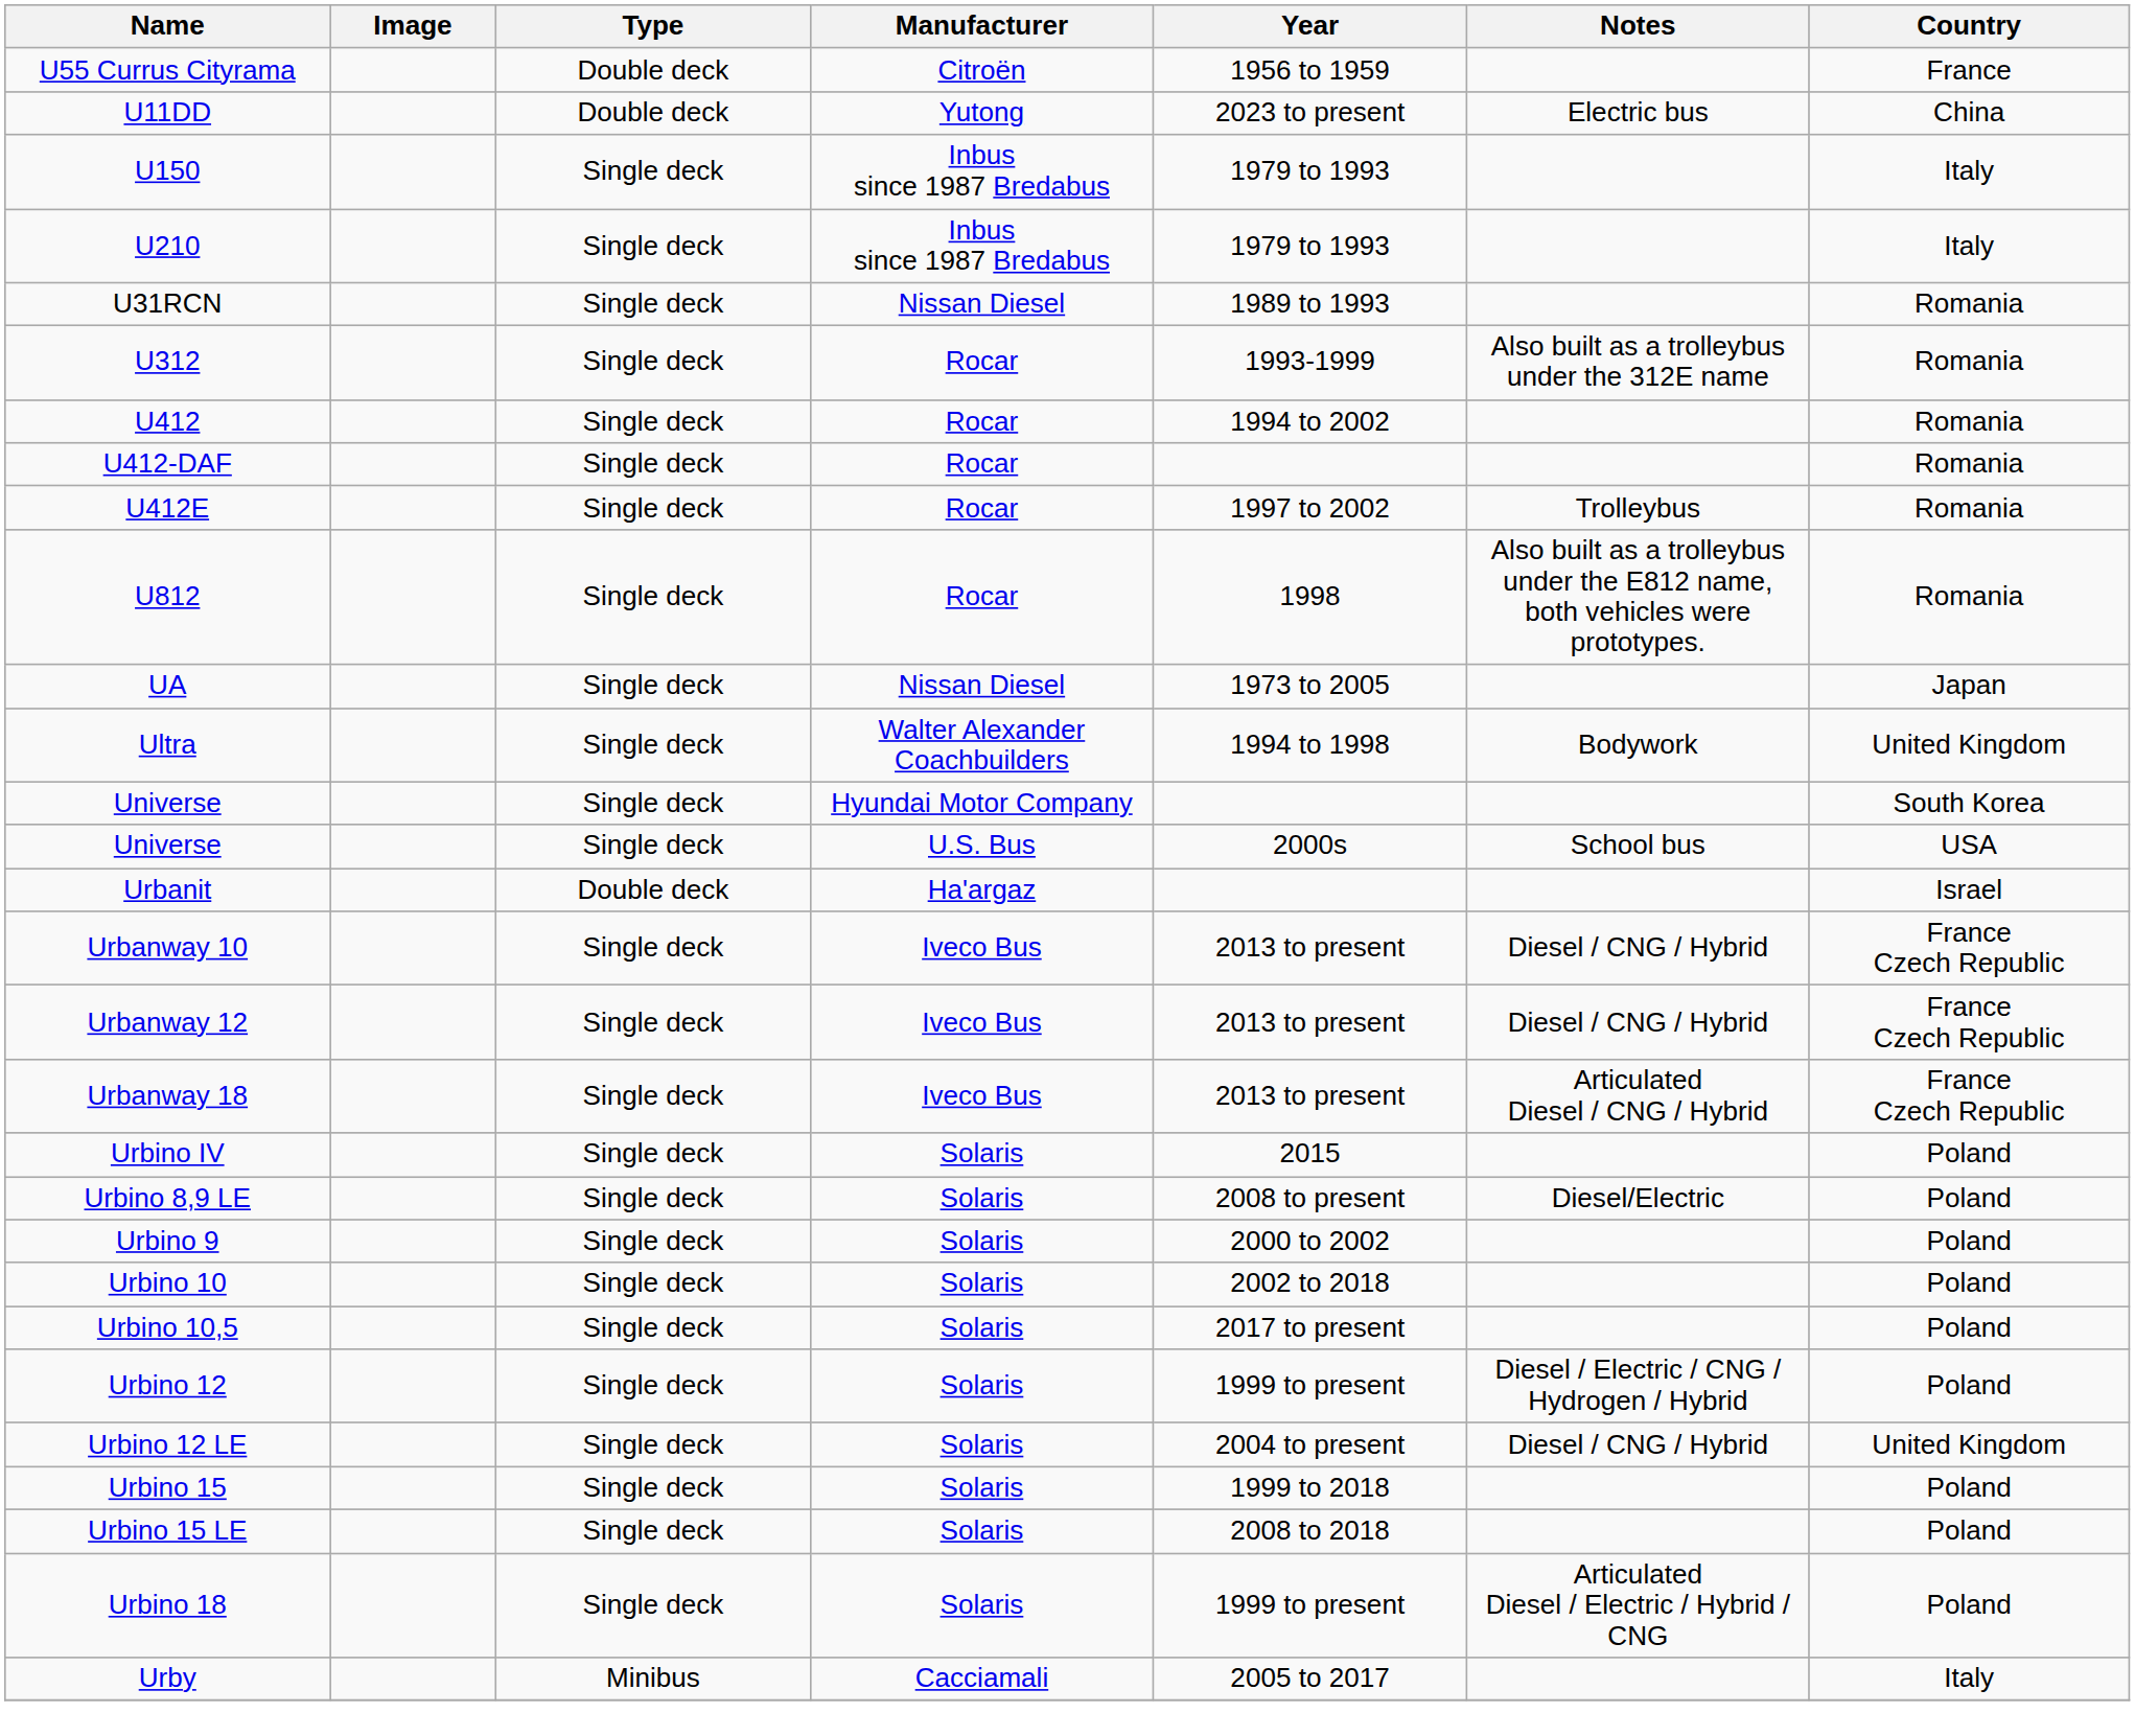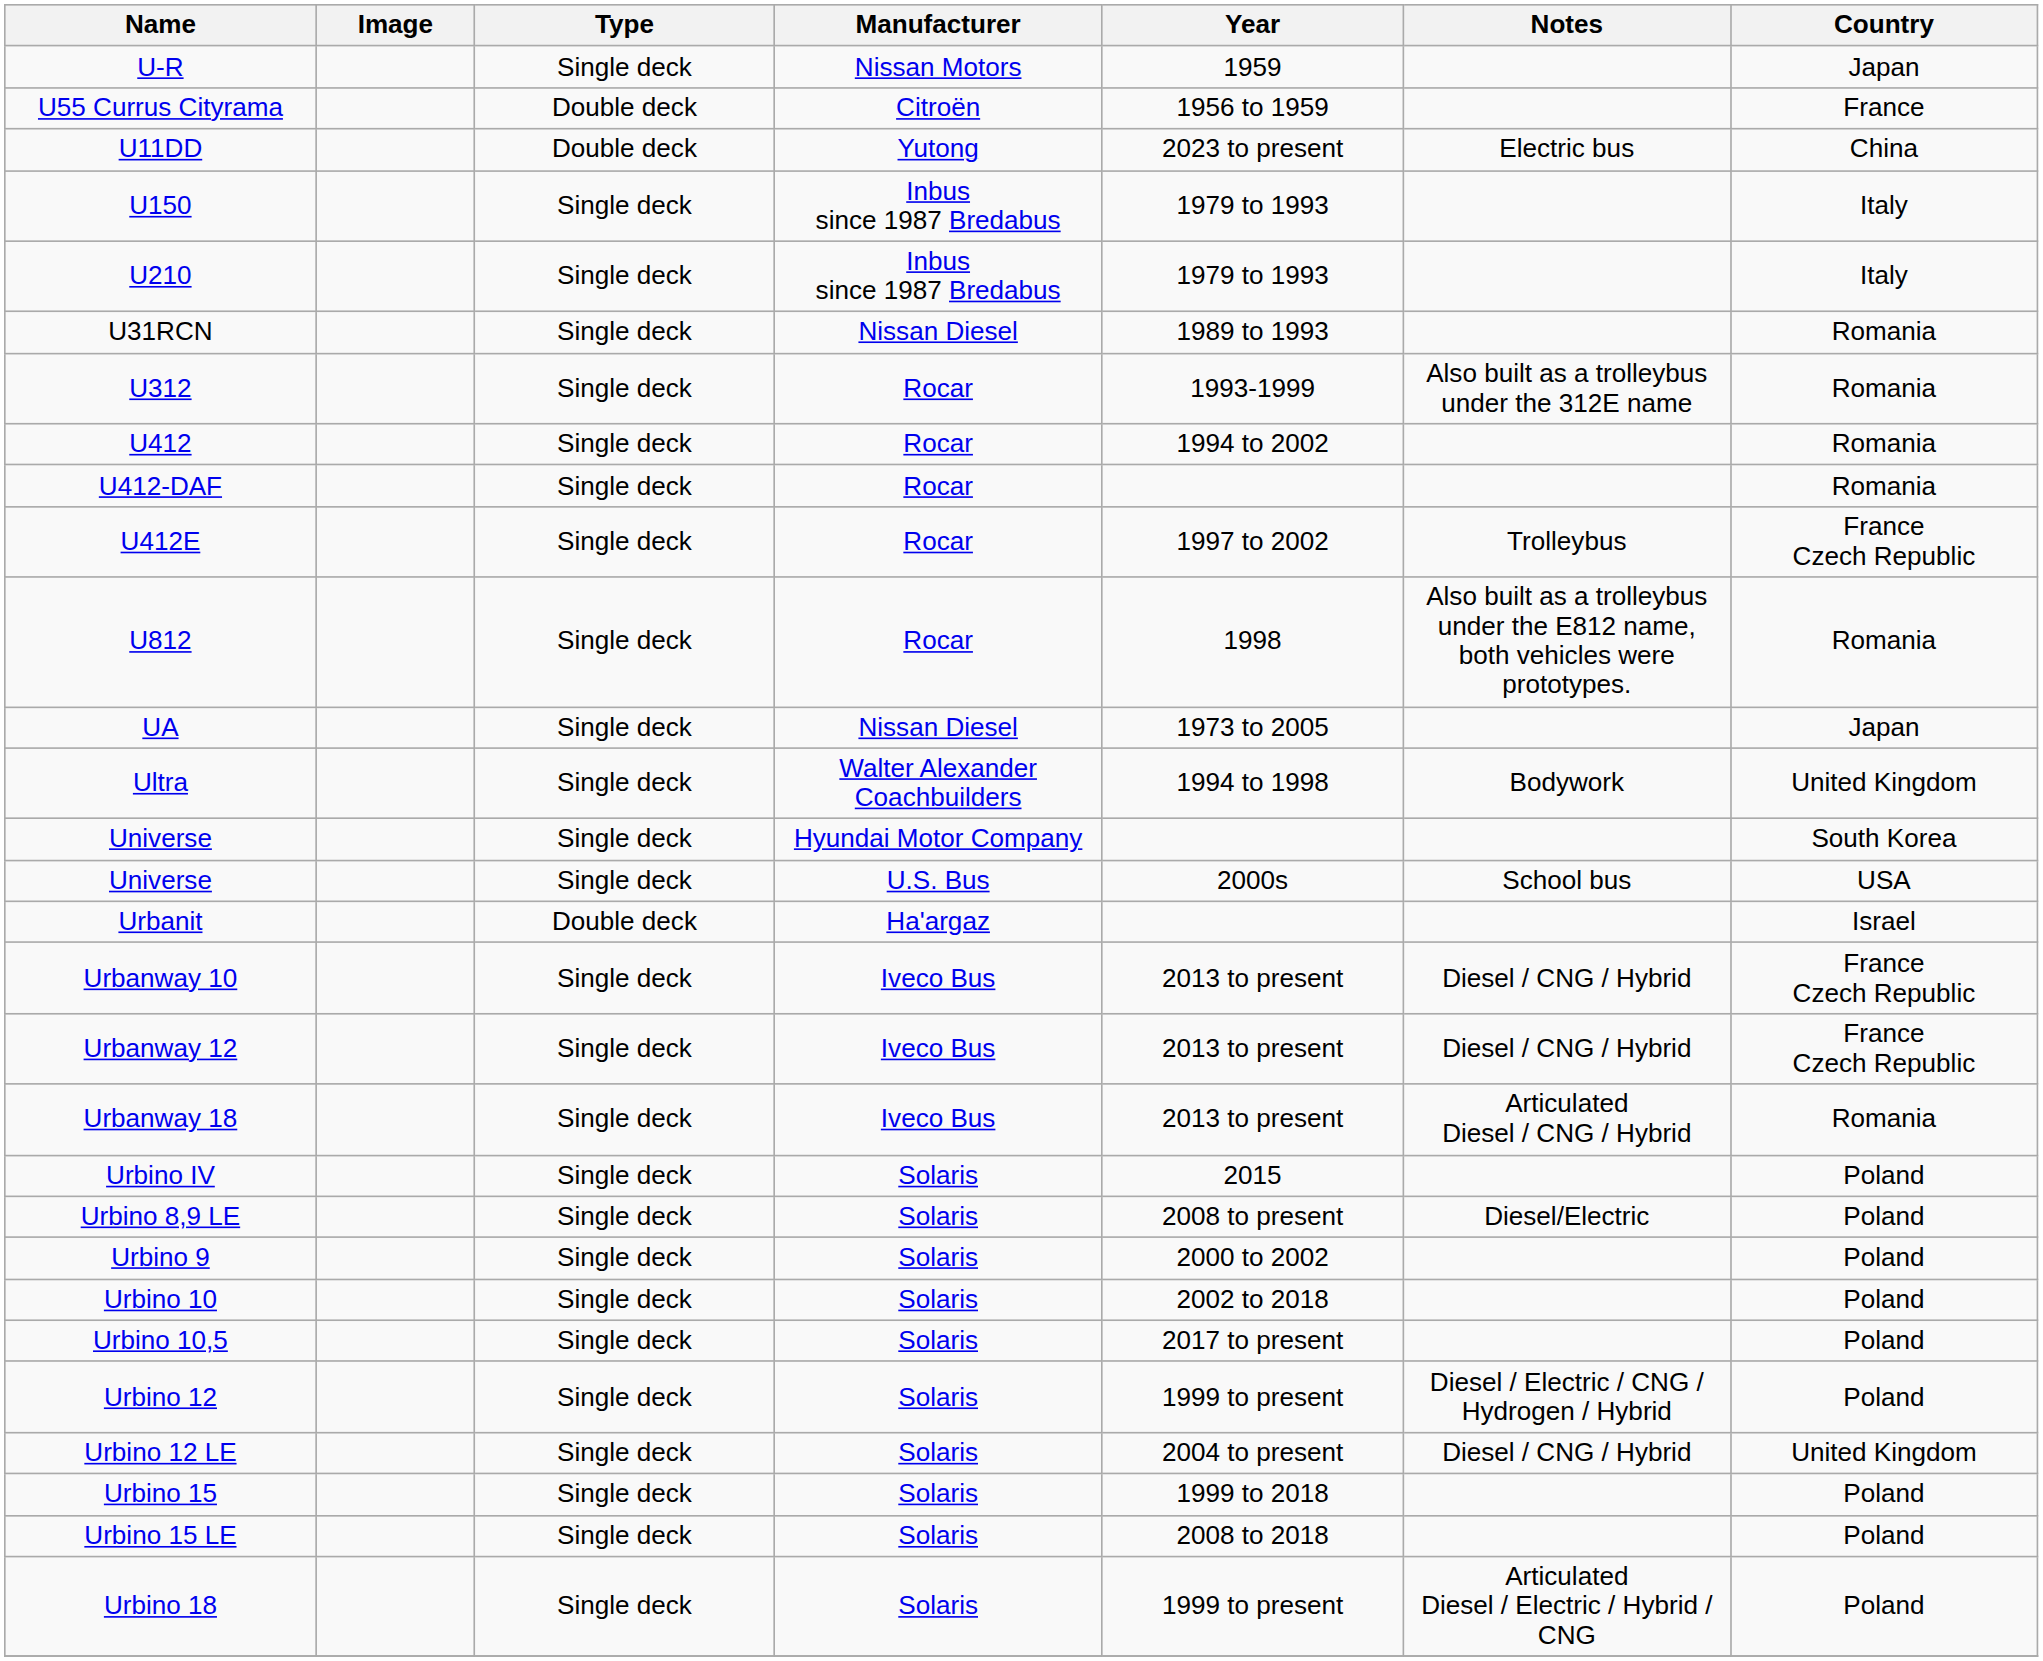+ row: U-R | Single deck | Nissan Motors | 1959 | Japan
U412E | Country: Romania -> France Czech Republic
Urbanway 18 | Country: France Czech Republic -> Romania
- row: Urby | Minibus | Cacciamali | 2005 to 2017 | Italy
